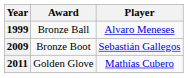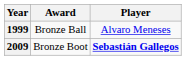2009 | Player: normal -> bold
- row: 2011 | Golden Glove | Mathías Cubero
